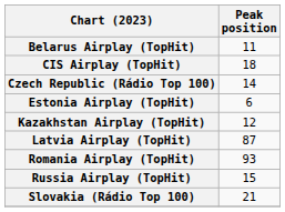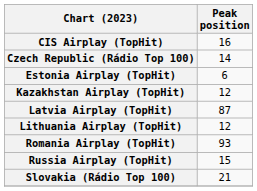- row: Belarus Airplay (TopHit) | 11
CIS Airplay (TopHit) | Peak position: 18 -> 16
+ row: Lithuania Airplay (TopHit) | 12
